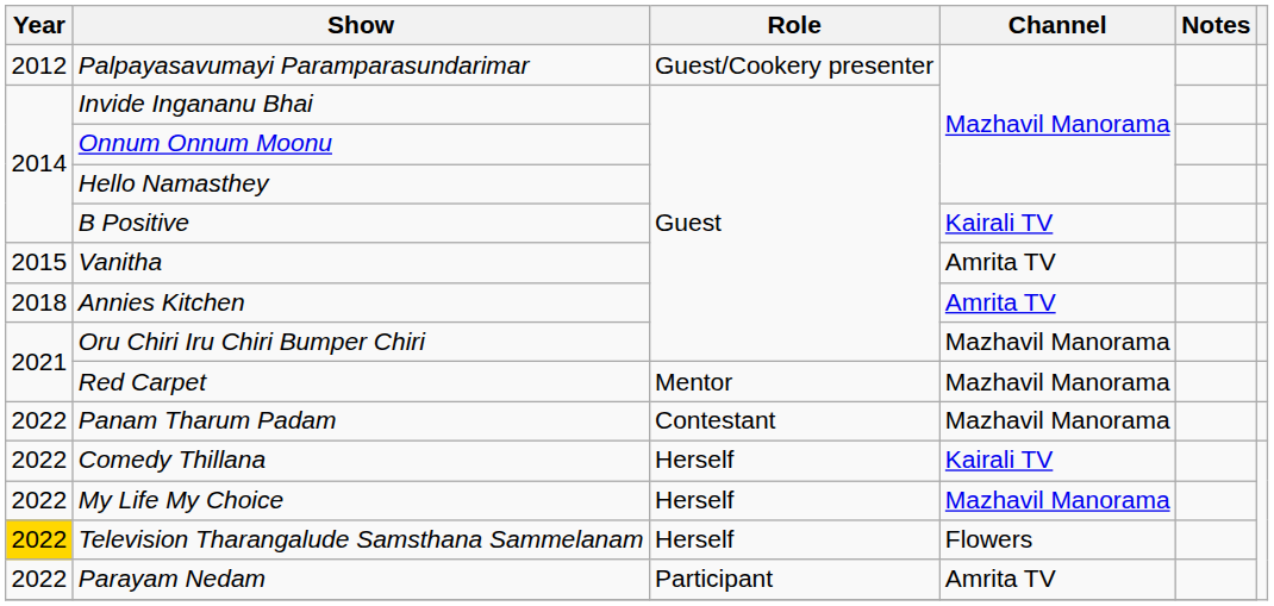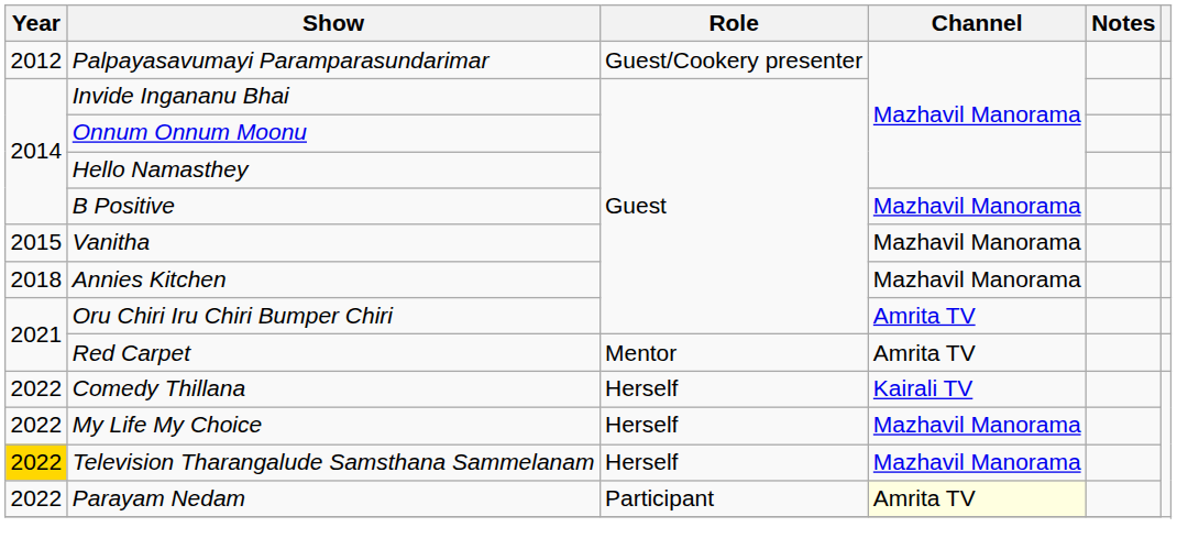B Positive | Channel: Kairali TV -> Mazhavil Manorama
Vanitha | Channel: Amrita TV -> Mazhavil Manorama
Annies Kitchen | Channel: Amrita TV -> Mazhavil Manorama
Oru Chiri Iru Chiri Bumper Chiri | Channel: Mazhavil Manorama -> Amrita TV
Red Carpet | Channel: Mazhavil Manorama -> Amrita TV
- row: 2022 | Panam Tharum Padam | Contestant | Mazhavil Manorama
Television Tharangalude Samsthana Sammelanam | Channel: Flowers -> Mazhavil Manorama
Parayam Nedam | Channel: no background -> lightyellow background
